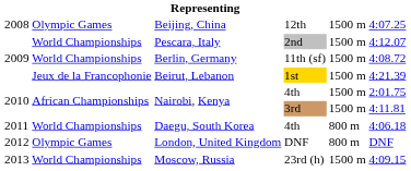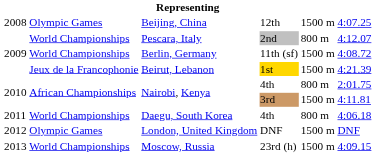Pescara, Italy | column 5: 1500 m -> 800 m
Nairobi, Kenya / 4th | column 5: 1500 m -> 800 m
London, United Kingdom | column 5: 800 m -> 1500 m
